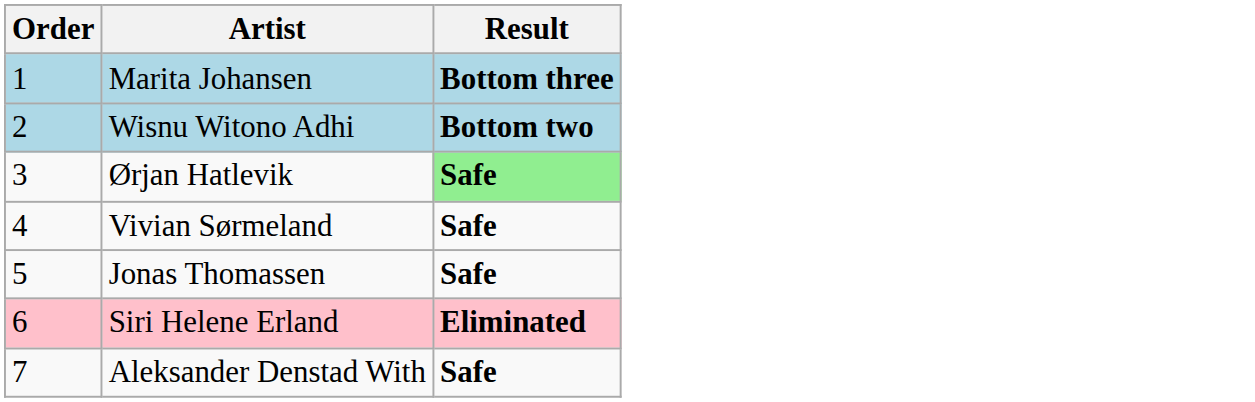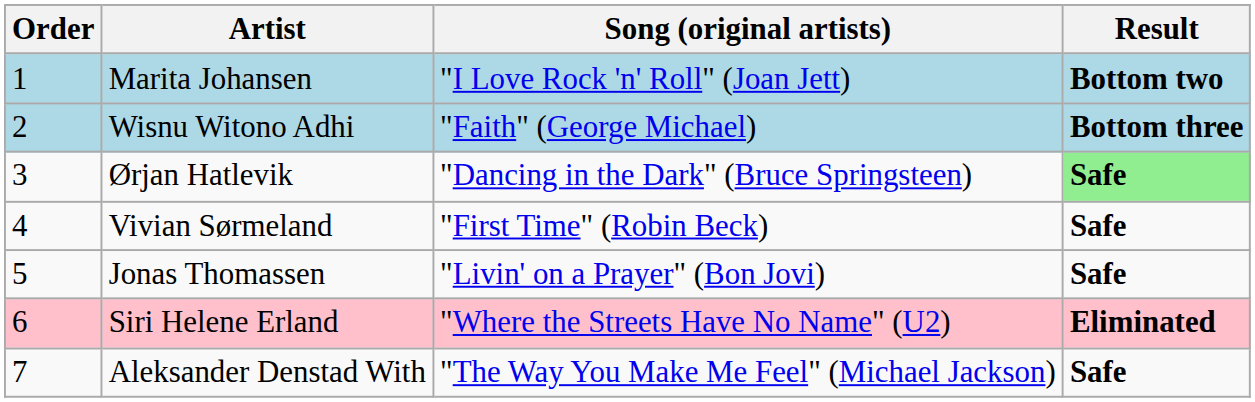+ column: Song (original artists) | "I Love Rock 'n' Roll" (Joan Jett) | "Faith" (George Michael) | "Dancing in the Dark" (Bruce Springsteen) | "First Time" (Robin Beck) | "Livin' on a Prayer" (Bon Jovi) | "Where the Streets Have No Name" (U2) | "The Way You Make Me Feel" (Michael Jackson)
Marita Johansen | Result: Bottom three -> Bottom two
Wisnu Witono Adhi | Result: Bottom two -> Bottom three
